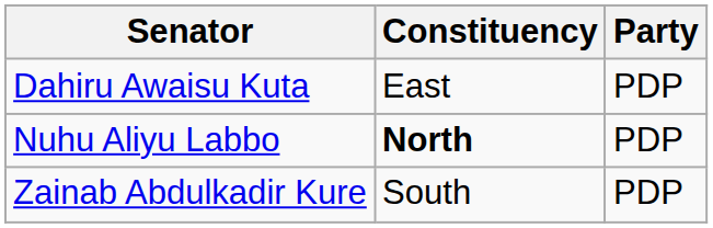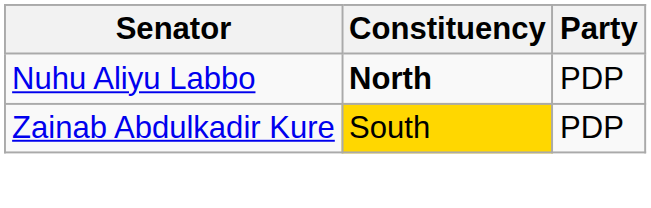- row: Dahiru Awaisu Kuta | East | PDP
Zainab Abdulkadir Kure | Constituency: no background -> gold background
